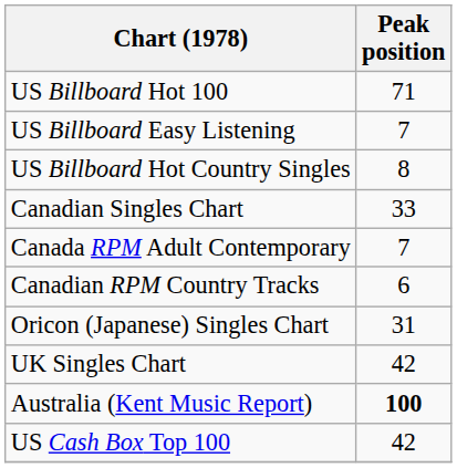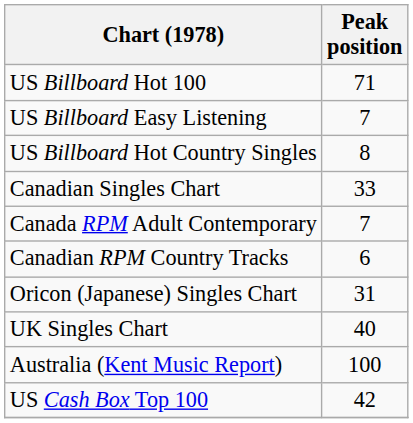UK Singles Chart | Peak position: 42 -> 40
Australia (Kent Music Report) | Peak position: bold -> normal
